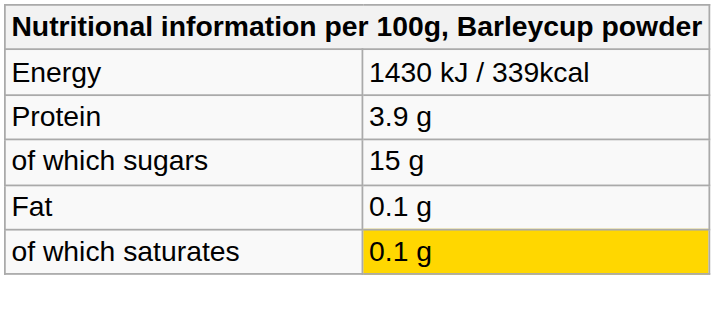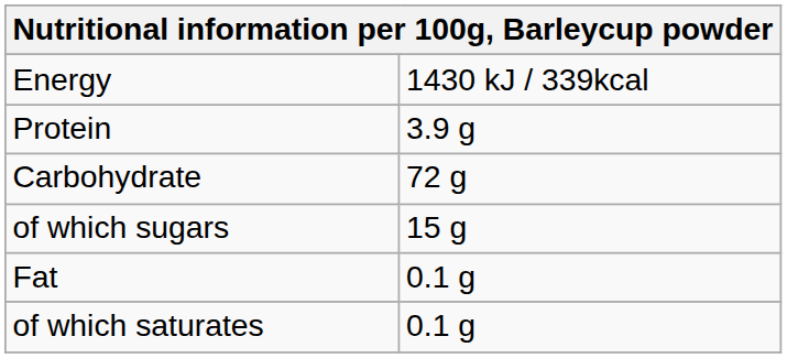+ row: Carbohydrate | 72 g
of which saturates | column 2: gold background -> no background
